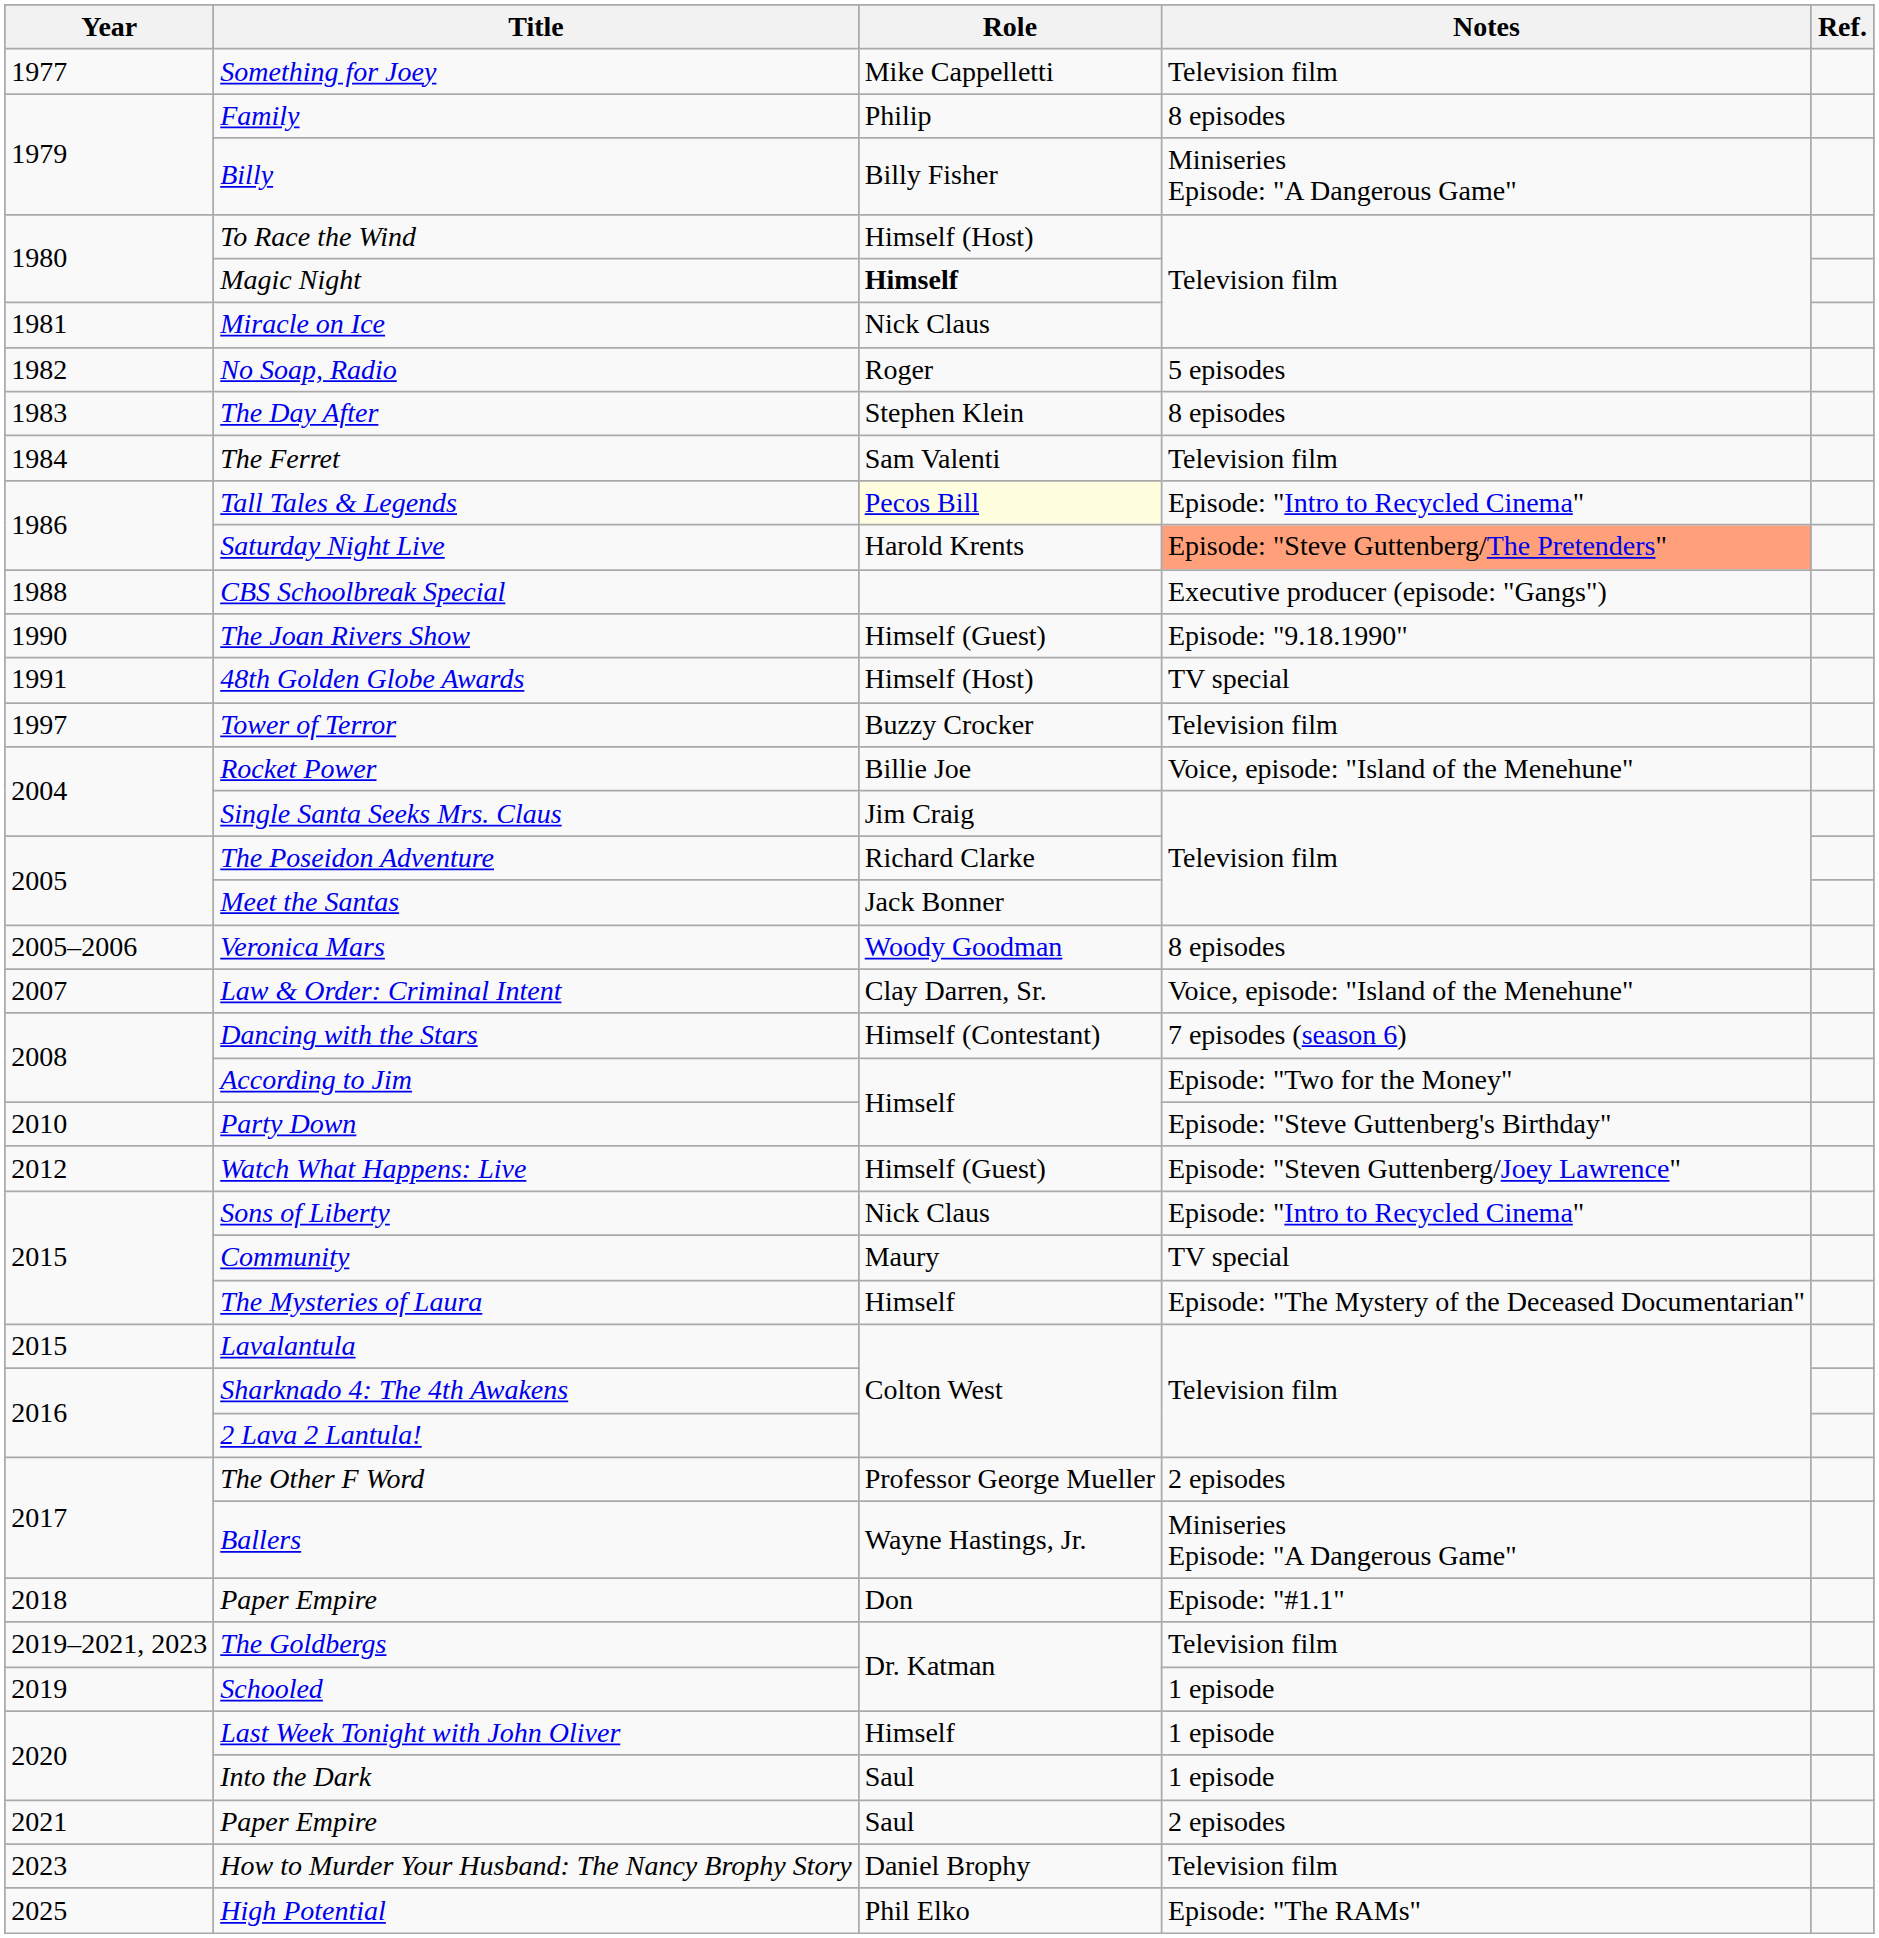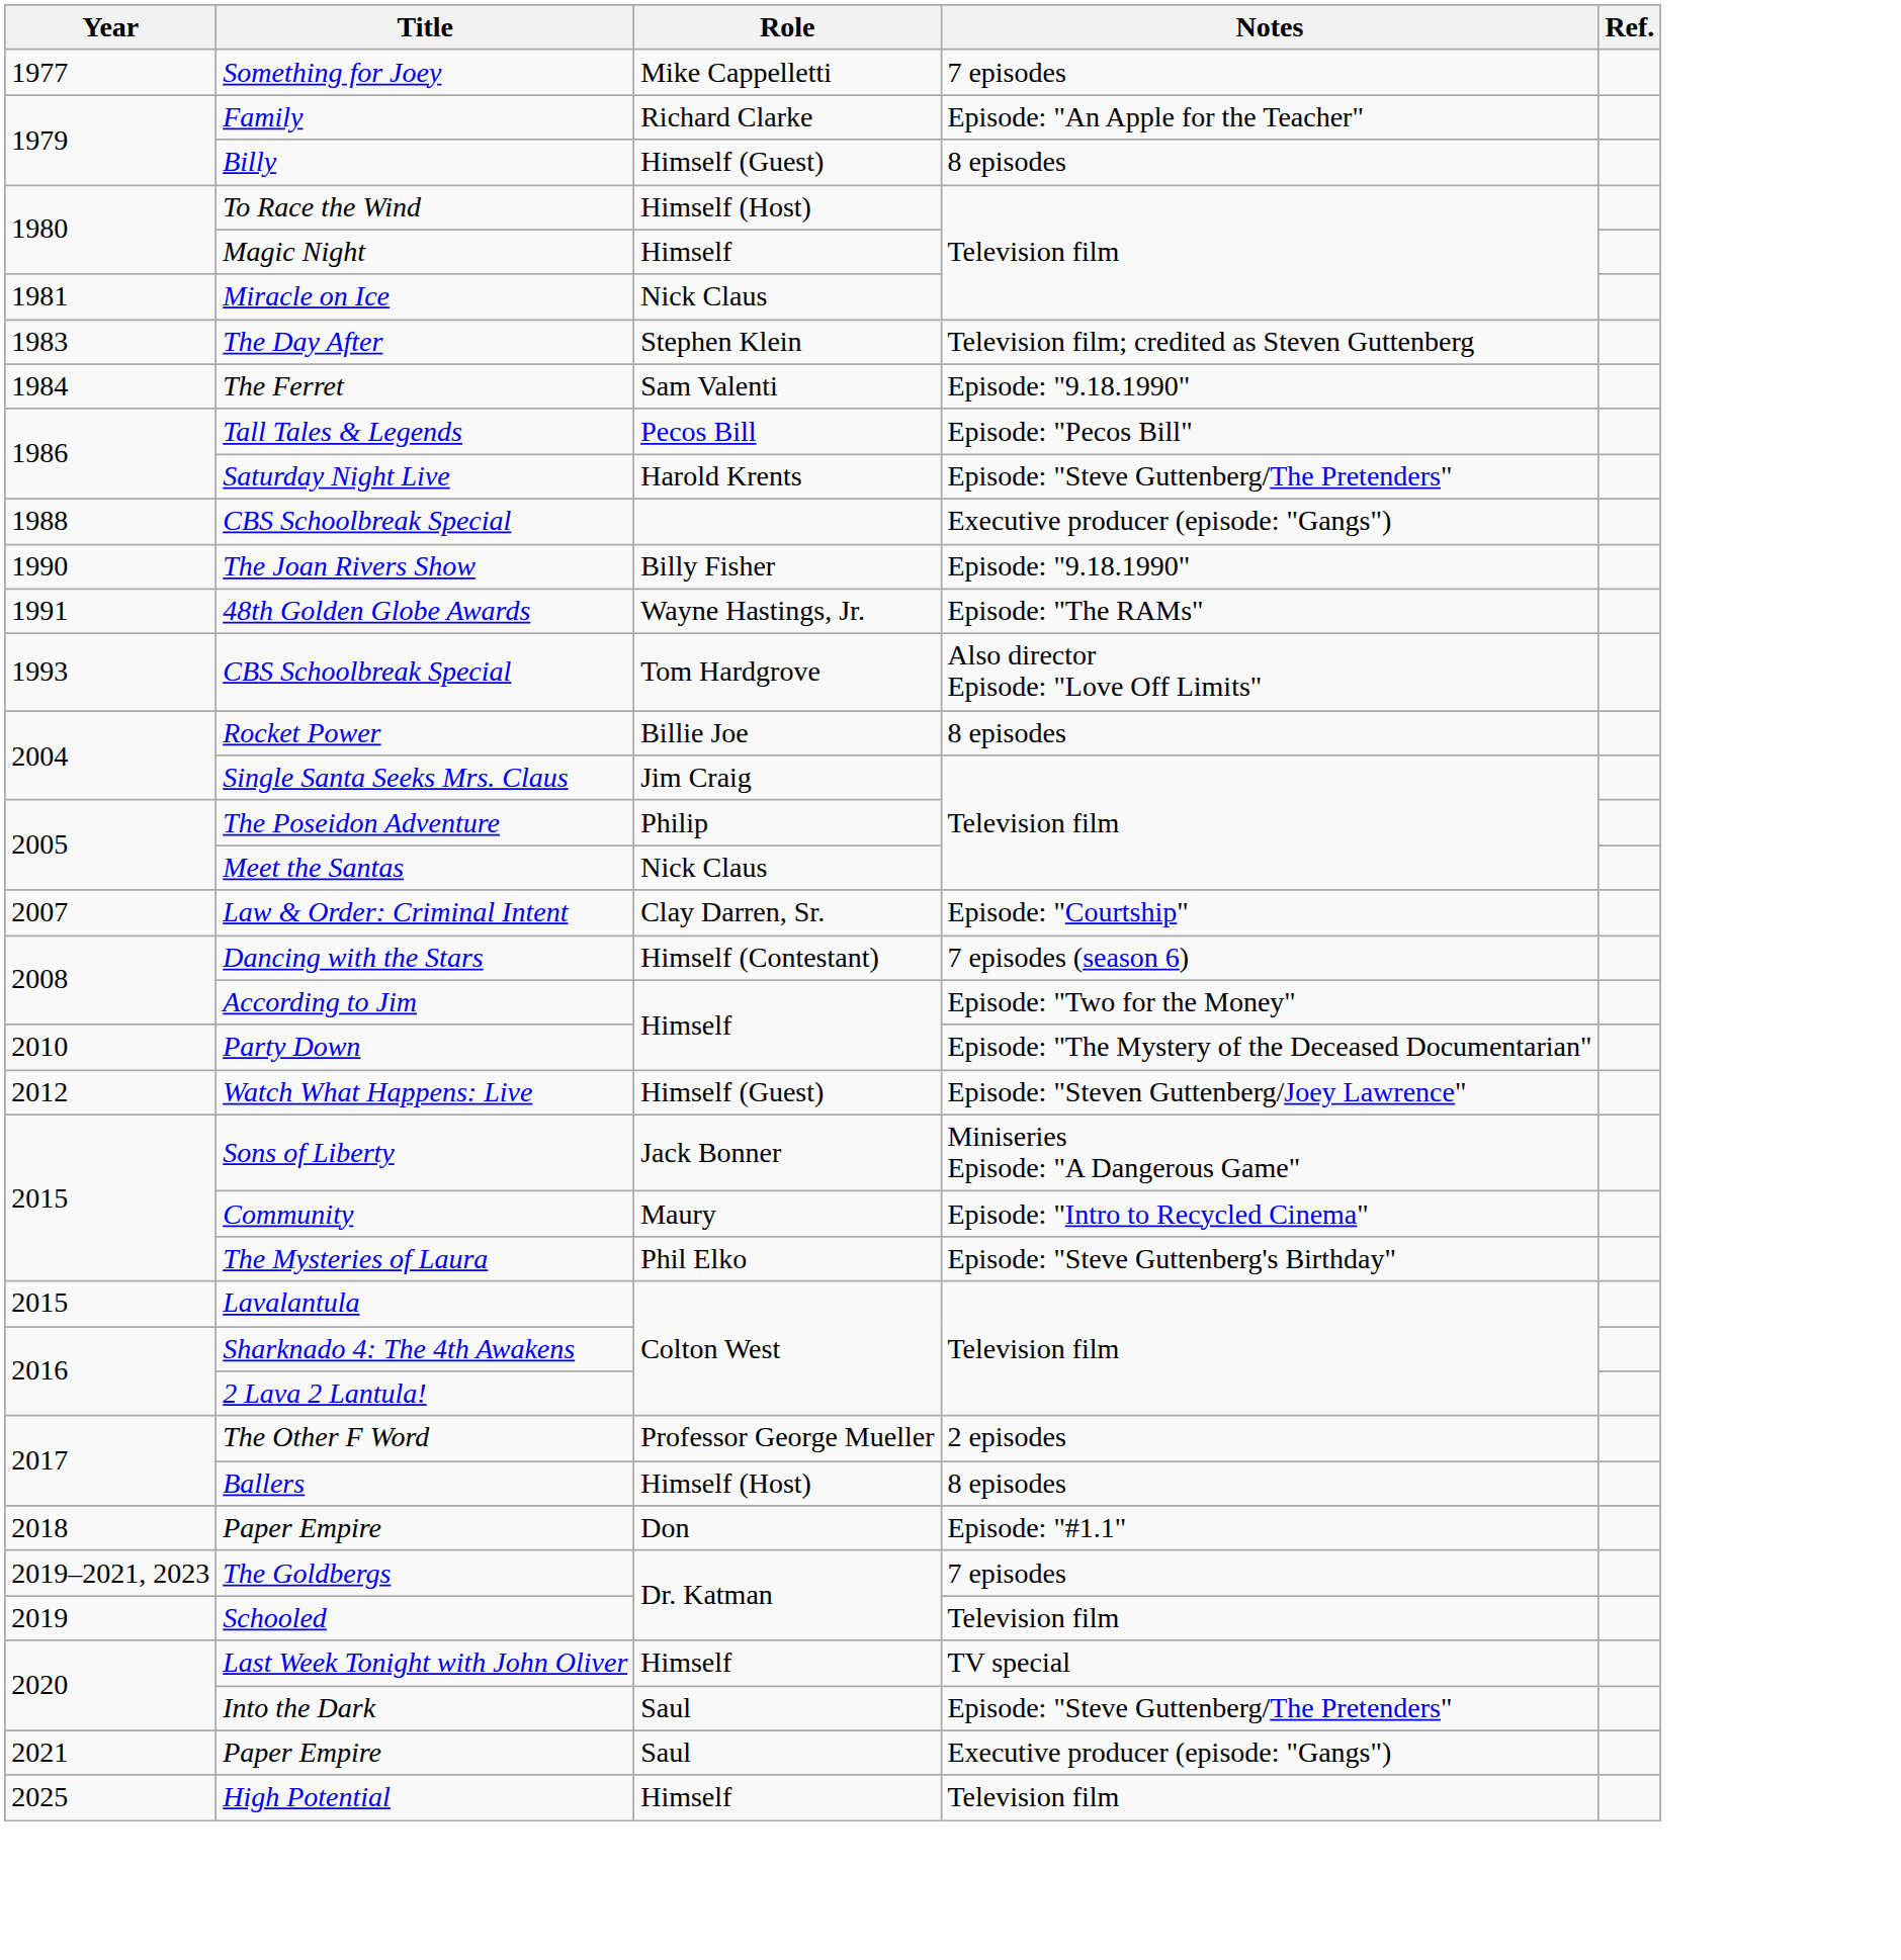Something for Joey | Notes: Television film -> 7 episodes
Family | Role: Philip -> Richard Clarke
Family | Notes: 8 episodes -> Episode: "An Apple for the Teacher"
Billy | Role: Billy Fisher -> Himself (Guest)
Billy | Notes: Miniseries Episode: "A Dangerous Game" -> 8 episodes
Magic Night | Role: bold -> normal
- row: 1982 | No Soap, Radio | Roger | 5 episodes
The Day After | Notes: 8 episodes -> Television film; credited as Steven Guttenberg
The Ferret | Notes: Television film -> Episode: "9.18.1990"
Tall Tales & Legends | Role: lightyellow background -> no background
Tall Tales & Legends | Notes: Episode: "Intro to Recycled Cinema" -> Episode: "Pecos Bill"
Saturday Night Live | Notes: lightsalmon background -> no background
The Joan Rivers Show | Role: Himself (Guest) -> Billy Fisher
48th Golden Globe Awards | Role: Himself (Host) -> Wayne Hastings, Jr.
48th Golden Globe Awards | Notes: TV special -> Episode: "The RAMs"
+ row: 1993 | CBS Schoolbreak Special | Tom Hardgrove | Also director Episode: "Love Off Limits"
- row: 1997 | Tower of Terror | Buzzy Crocker | Television film
Rocket Power | Notes: Voice, episode: "Island of the Menehune" -> 8 episodes
The Poseidon Adventure | Role: Richard Clarke -> Philip
Meet the Santas | Role: Jack Bonner -> Nick Claus
- row: 2005–2006 | Veronica Mars | Woody Goodman | 8 episodes
Law & Order: Criminal Intent | Notes: Voice, episode: "Island of the Menehune" -> Episode: "Courtship"
Party Down | Notes: Episode: "Steve Guttenberg's Birthday" -> Episode: "The Mystery of the Deceased Documentarian"
Sons of Liberty | Role: Nick Claus -> Jack Bonner
Sons of Liberty | Notes: Episode: "Intro to Recycled Cinema" -> Miniseries Episode: "A Dangerous Game"
Community | Notes: TV special -> Episode: "Intro to Recycled Cinema"
The Mysteries of Laura | Role: Himself -> Phil Elko
The Mysteries of Laura | Notes: Episode: "The Mystery of the Deceased Documentarian" -> Episode: "Steve Guttenberg's Birthday"
Ballers | Role: Wayne Hastings, Jr. -> Himself (Host)
Ballers | Notes: Miniseries Episode: "A Dangerous Game" -> 8 episodes
The Goldbergs | Notes: Television film -> 7 episodes
Schooled | Notes: 1 episode -> Television film
Last Week Tonight with John Oliver | Notes: 1 episode -> TV special
Into the Dark | Notes: 1 episode -> Episode: "Steve Guttenberg/The Pretenders"
2021 / Paper Empire | Notes: 2 episodes -> Executive producer (episode: "Gangs")
- row: 2023 | How to Murder Your Husband: The Nancy Brophy Story | Daniel Brophy | Television film
High Potential | Role: Phil Elko -> Himself
High Potential | Notes: Episode: "The RAMs" -> Television film
